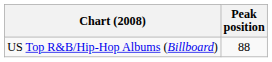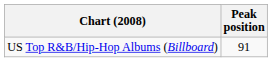US Top R&B/Hip-Hop Albums (Billboard) | Peak position: 88 -> 91
